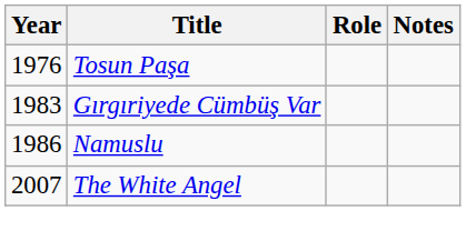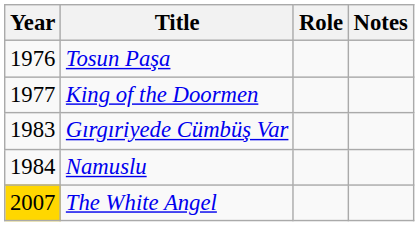+ row: 1977 | King of the Doormen
Namuslu | Year: 1986 -> 1984
The White Angel | Year: no background -> gold background
